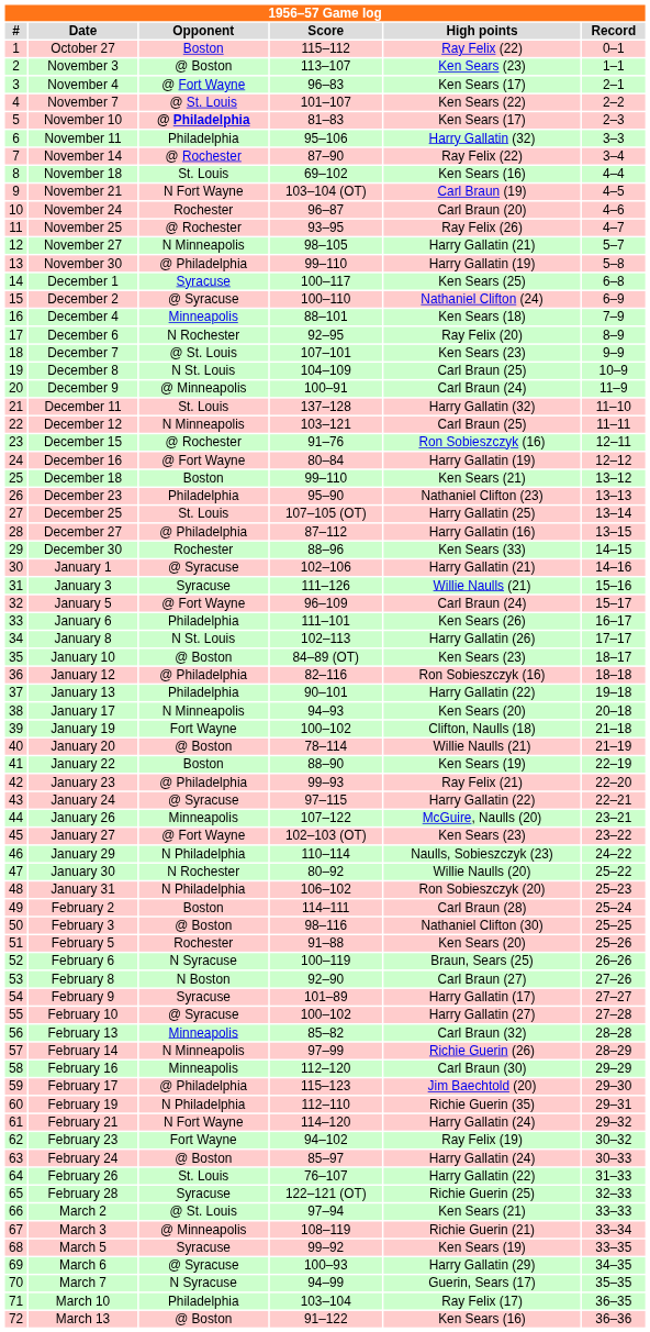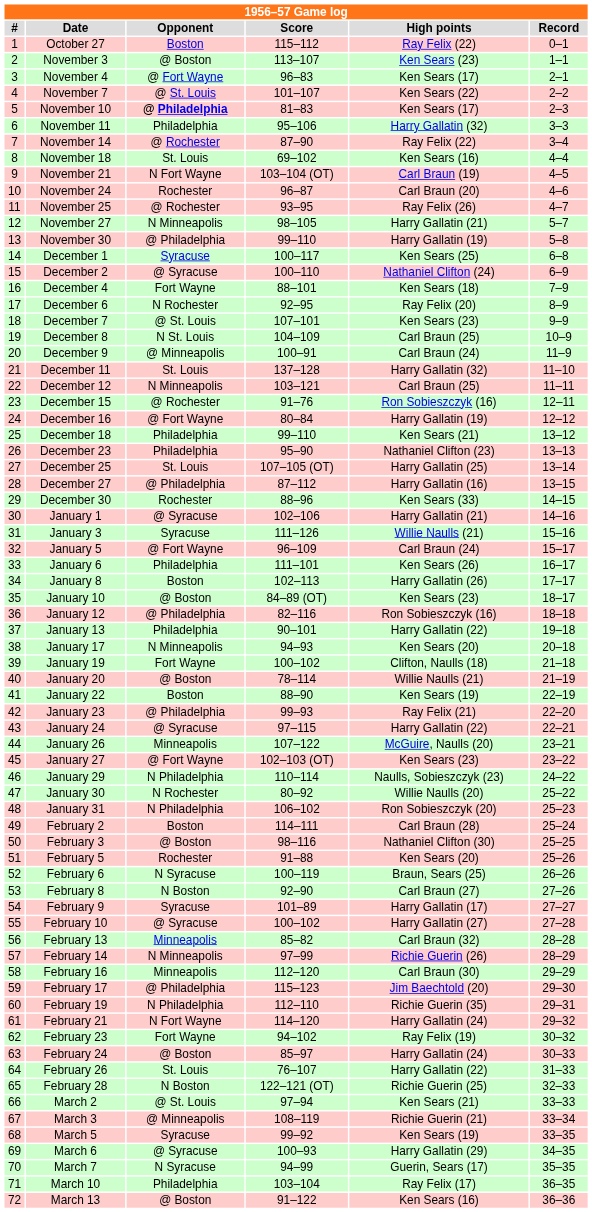December 4 | Opponent: Minneapolis -> Fort Wayne
December 18 | Opponent: Boston -> Philadelphia
January 8 | Opponent: N St. Louis -> Boston
February 28 | Opponent: Syracuse -> N Boston
